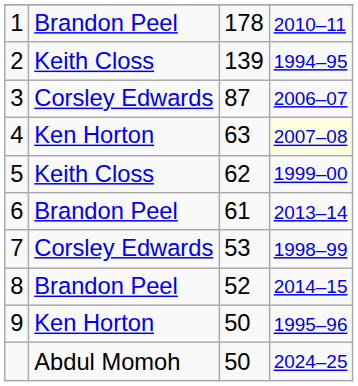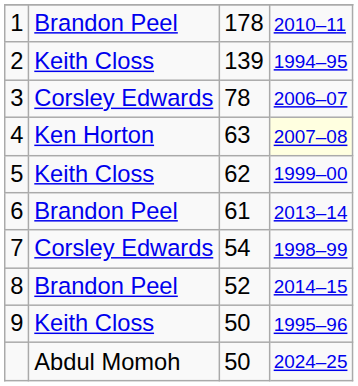3 | column 3: 87 -> 78
7 | column 3: 53 -> 54
9 | column 2: Ken Horton -> Keith Closs
